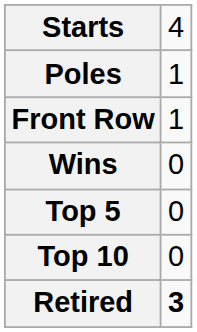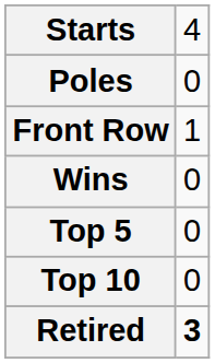Poles | column 2: 1 -> 0
